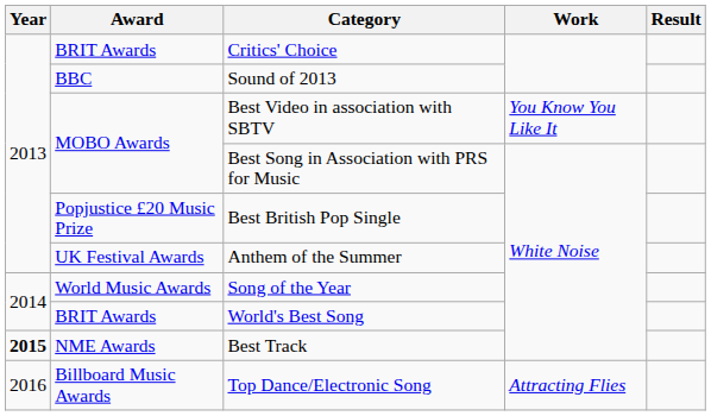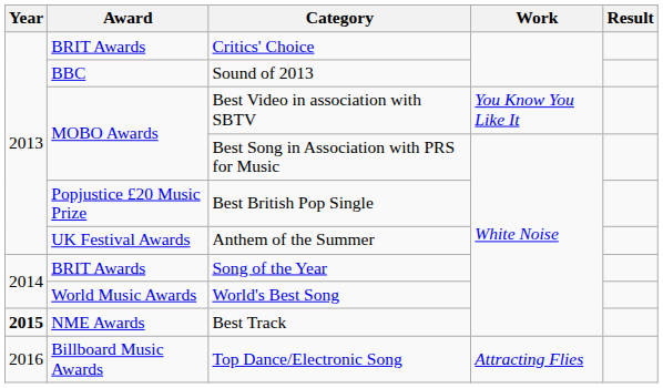Song of the Year | Award: World Music Awards -> BRIT Awards
World's Best Song | Award: BRIT Awards -> World Music Awards
